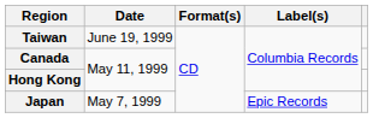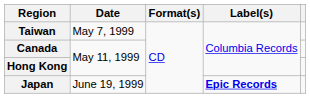Taiwan | Date: June 19, 1999 -> May 7, 1999
Japan | Date: May 7, 1999 -> June 19, 1999
Japan | Label(s): normal -> bold
